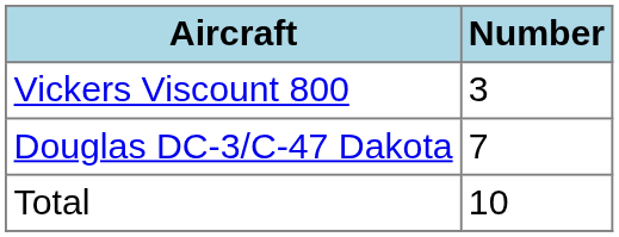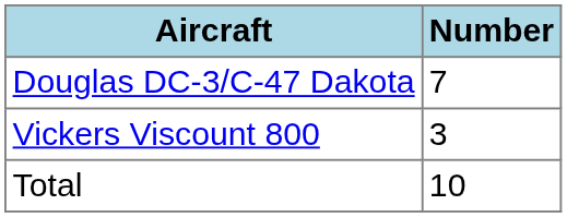rows swapped: Vickers Viscount 800 <-> Douglas DC-3/C-47 Dakota
